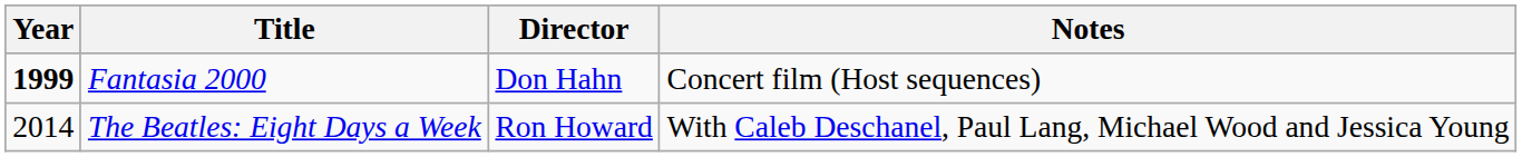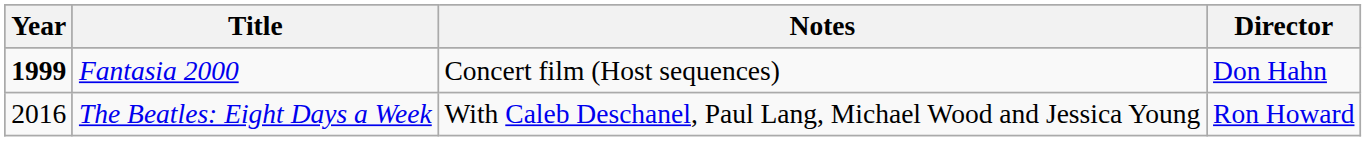columns swapped: Director <-> Notes
The Beatles: Eight Days a Week | Year: 2014 -> 2016
